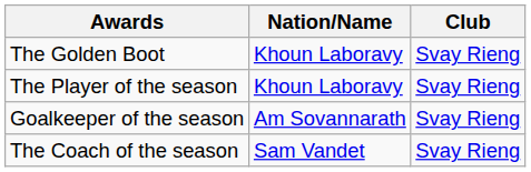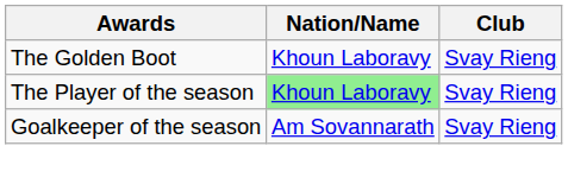The Player of the season | Nation/Name: no background -> lightgreen background
- row: The Coach of the season | Sam Vandet | Svay Rieng
